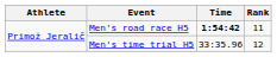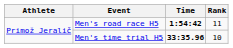Men's time trial H5 | Time: normal -> bold
Men's time trial H5 | Rank: 12 -> 10
